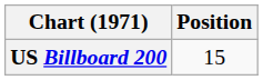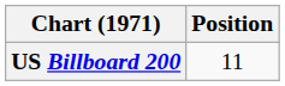US Billboard 200 | Position: 15 -> 11
